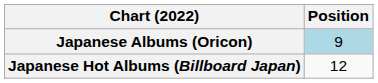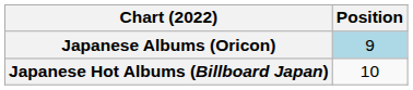Japanese Hot Albums (Billboard Japan) | Position: 12 -> 10
